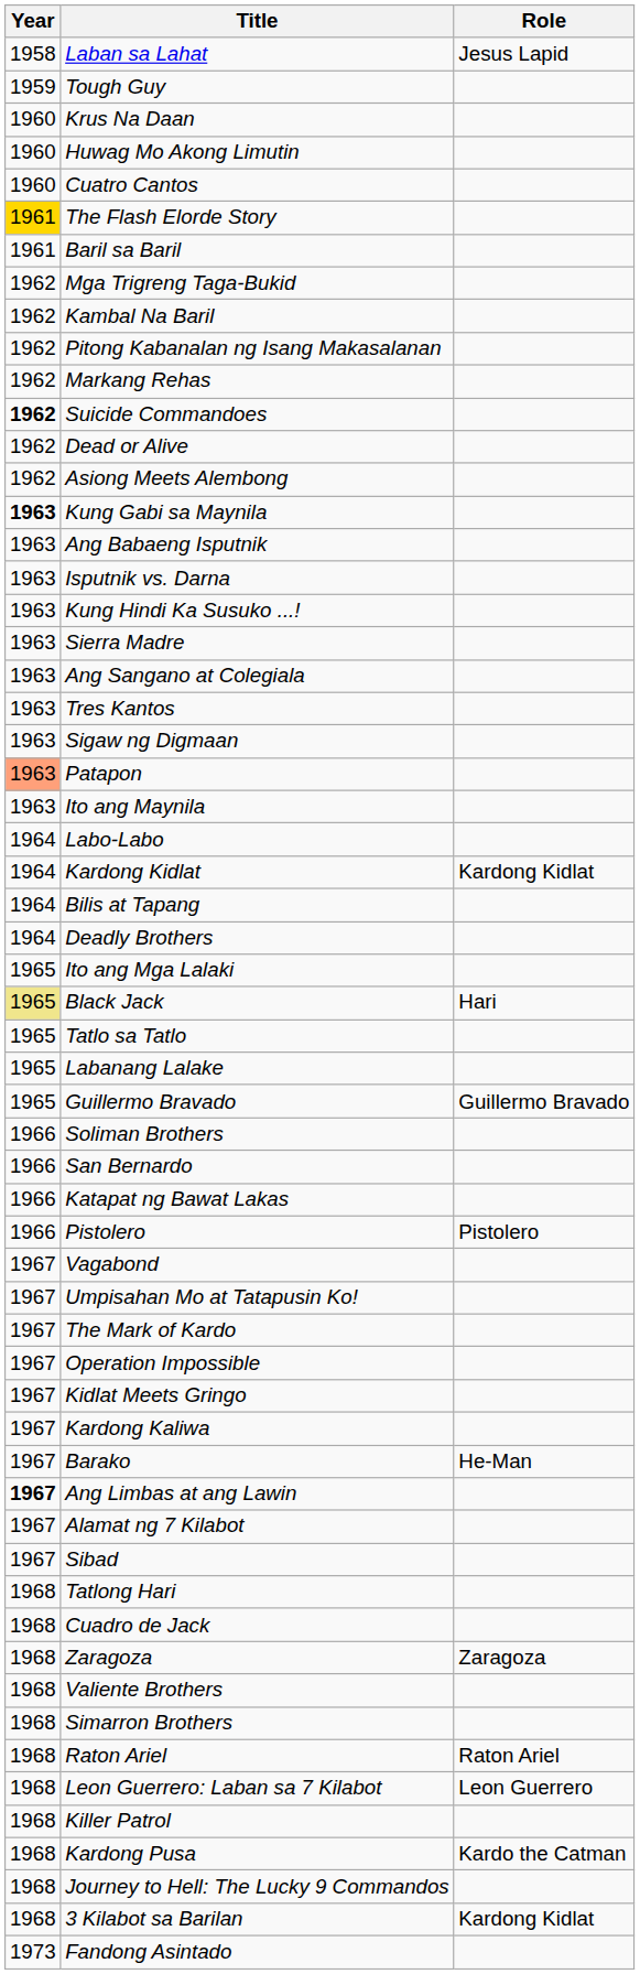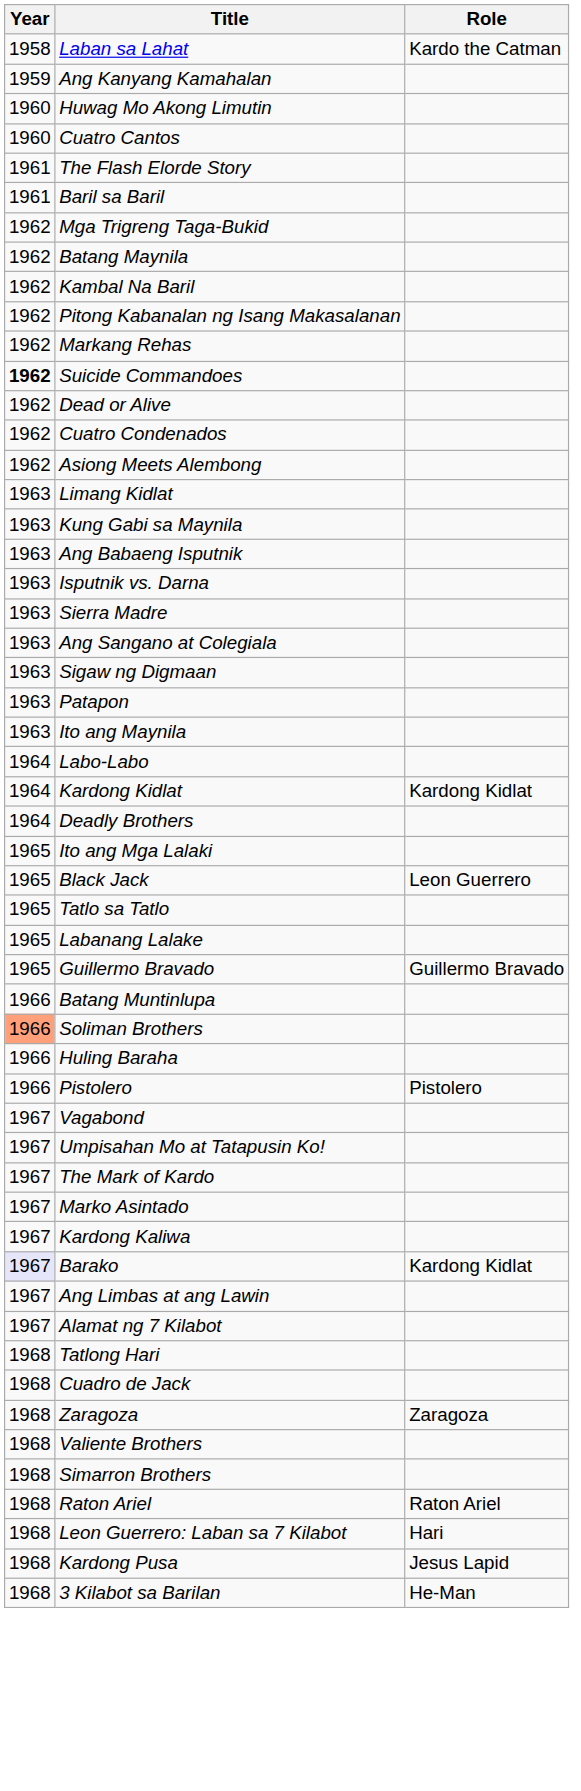Laban sa Lahat | Role: Jesus Lapid -> Kardo the Catman
+ row: 1959 | Ang Kanyang Kamahalan
- row: 1959 | Tough Guy
- row: 1960 | Krus Na Daan
The Flash Elorde Story | Year: gold background -> no background
+ row: 1962 | Batang Maynila
+ row: 1962 | Cuatro Condenados
+ row: 1963 | Limang Kidlat
Kung Gabi sa Maynila | Year: bold -> normal
- row: 1963 | Kung Hindi Ka Susuko ...!
- row: 1963 | Tres Kantos
Patapon | Year: lightsalmon background -> no background
- row: 1964 | Bilis at Tapang
Black Jack | Year: khaki background -> no background
Black Jack | Role: Hari -> Leon Guerrero
+ row: 1966 | Batang Muntinlupa
Soliman Brothers | Year: no background -> lightsalmon background
- row: 1966 | San Bernardo
- row: 1966 | Katapat ng Bawat Lakas
+ row: 1966 | Huling Baraha
- row: 1967 | Operation Impossible
+ row: 1967 | Marko Asintado
- row: 1967 | Kidlat Meets Gringo
Barako | Year: no background -> lavender background
Barako | Role: He-Man -> Kardong Kidlat
Ang Limbas at ang Lawin | Year: bold -> normal
- row: 1967 | Sibad
Leon Guerrero: Laban sa 7 Kilabot | Role: Leon Guerrero -> Hari
- row: 1968 | Killer Patrol
Kardong Pusa | Role: Kardo the Catman -> Jesus Lapid
- row: 1968 | Journey to Hell: The Lucky 9 Commandos
3 Kilabot sa Barilan | Role: Kardong Kidlat -> He-Man
- row: 1973 | Fandong Asintado
